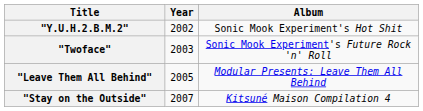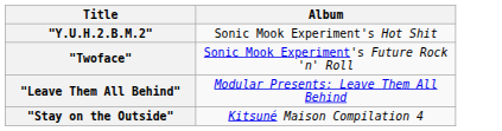- column: Year | 2002 | 2003 | 2005 | 2007
